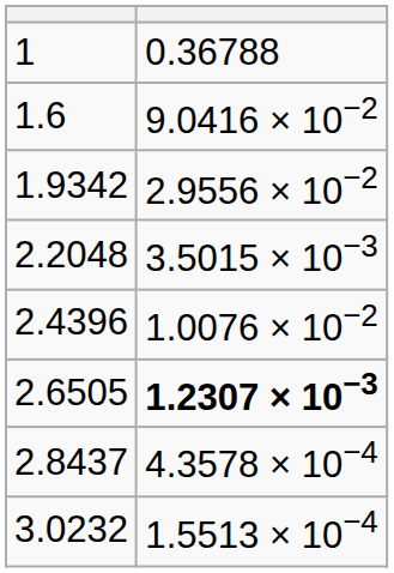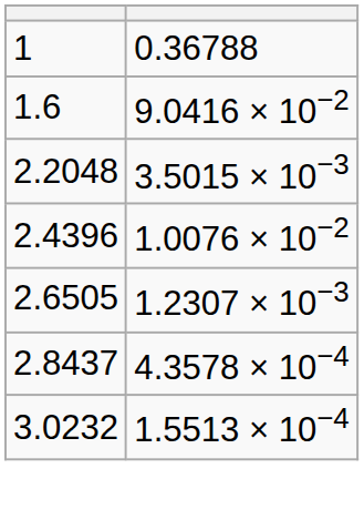- row: 1.9342 | 2.9556 × 10−2
2.6505 | column 2: bold -> normal
